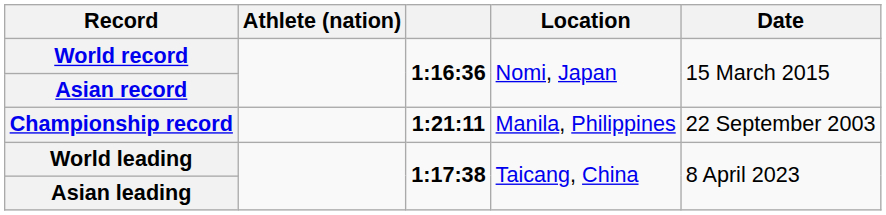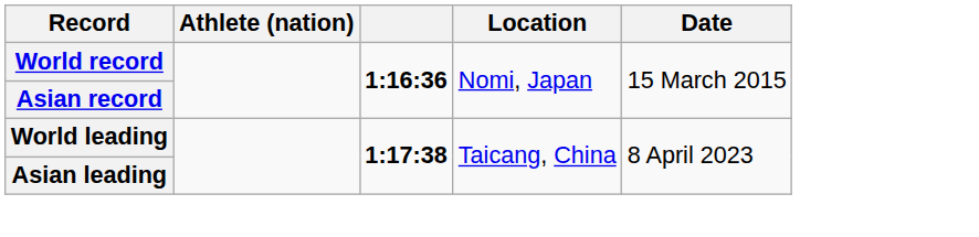- row: Championship record | 1:21:11 | Manila, Philippines | 22 September 2003
